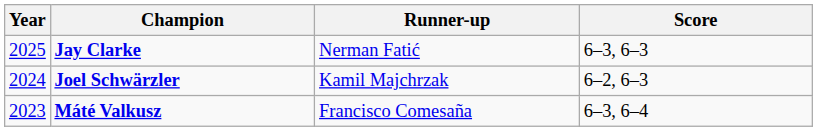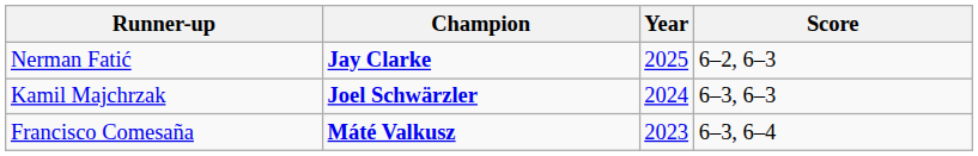columns swapped: Year <-> Runner-up
Jay Clarke | Score: 6–3, 6–3 -> 6–2, 6–3
Joel Schwärzler | Score: 6–2, 6–3 -> 6–3, 6–3
